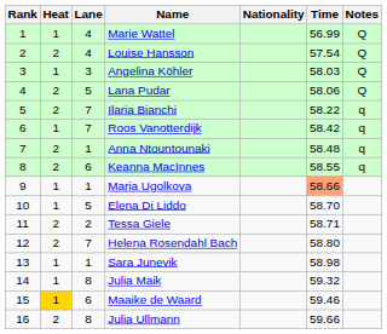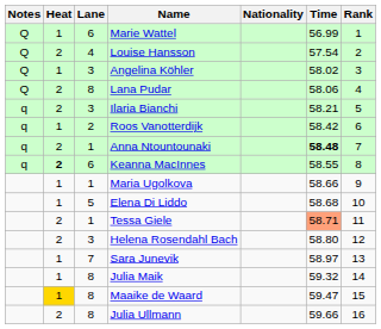columns swapped: Rank <-> Notes
Marie Wattel | Lane: 4 -> 6
Angelina Köhler | Time: 58.03 -> 58.02
Lana Pudar | Lane: 5 -> 8
Ilaria Bianchi | Lane: 7 -> 3
Ilaria Bianchi | Time: 58.22 -> 58.21
Roos Vanotterdijk | Lane: 7 -> 2
Anna Ntountounaki | Time: normal -> bold
Keanna MacInnes | Heat: normal -> bold
Maria Ugolkova | Time: lightsalmon background -> no background
Elena Di Liddo | Time: 58.70 -> 58.68
Tessa Giele | Lane: 2 -> 1
Tessa Giele | Time: no background -> lightsalmon background
Helena Rosendahl Bach | Lane: 7 -> 3
Sara Junevik | Lane: 1 -> 7
Sara Junevik | Time: 58.98 -> 58.97
Maaike de Waard | Lane: 6 -> 8
Maaike de Waard | Time: 59.46 -> 59.47
